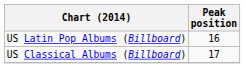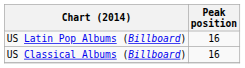US Classical Albums (Billboard) | Peak position: 17 -> 16
